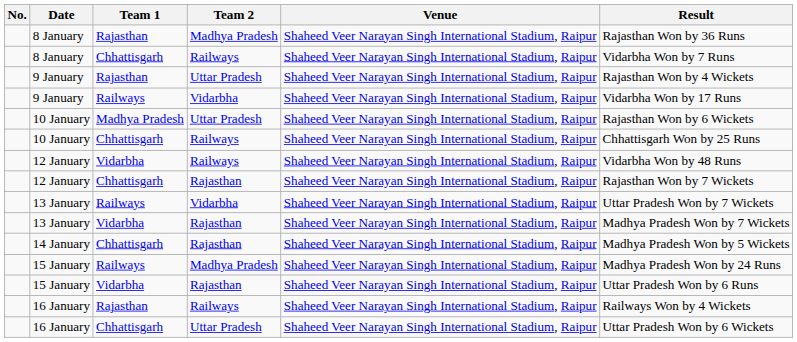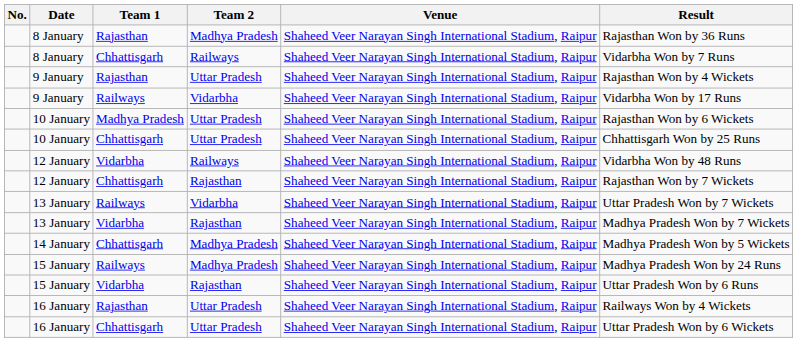10 January / Chhattisgarh | Team 2: Railways -> Uttar Pradesh
14 January | Team 2: Rajasthan -> Madhya Pradesh
16 January / Rajasthan | Team 2: Railways -> Uttar Pradesh
